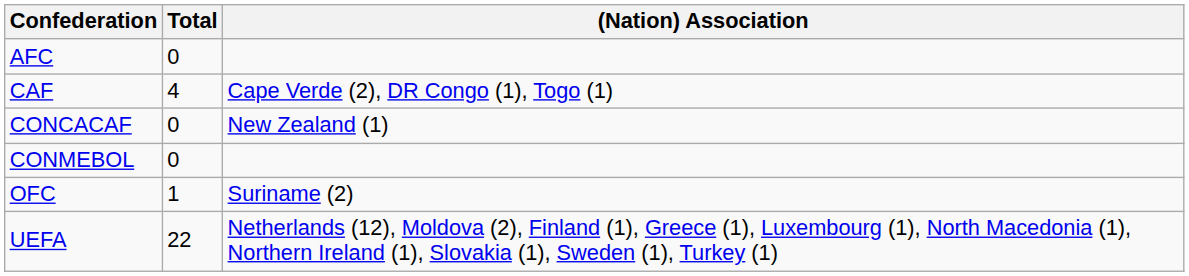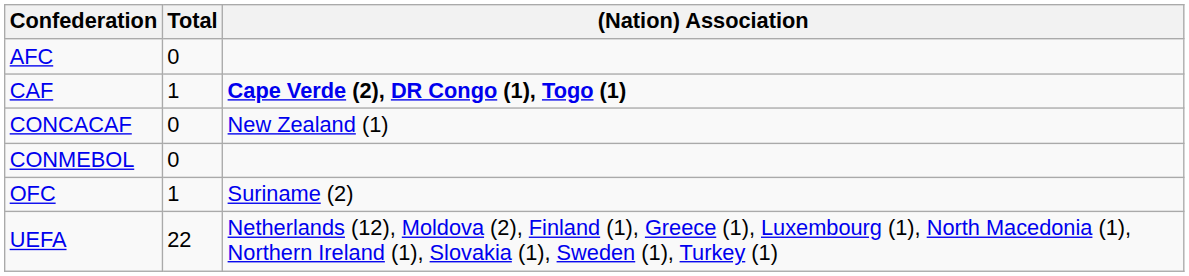CAF | Total: 4 -> 1
CAF | (Nation) Association: normal -> bold
